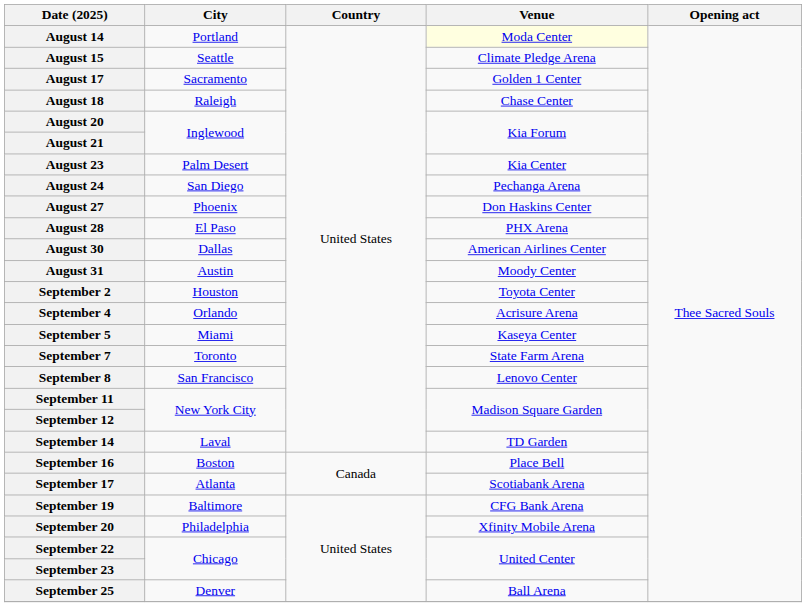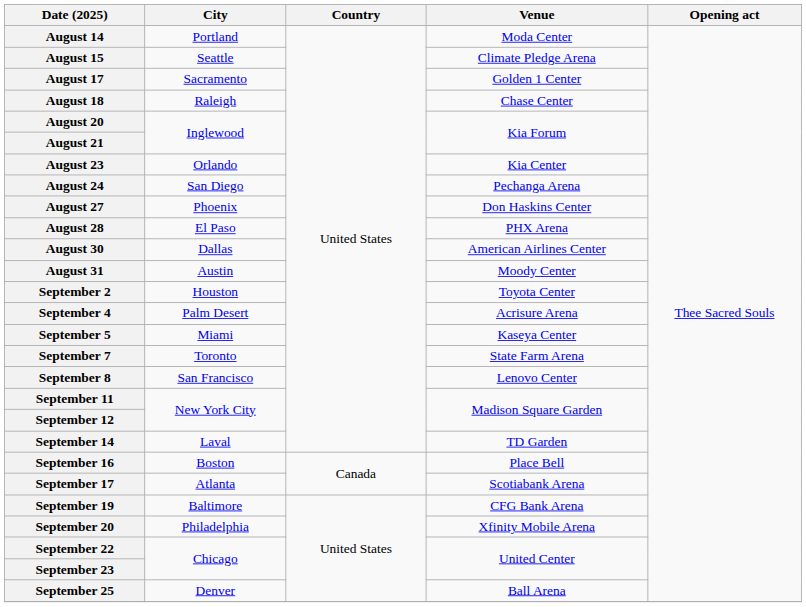August 14 | Venue: lightyellow background -> no background
August 23 | City: Palm Desert -> Orlando
September 4 | City: Orlando -> Palm Desert
